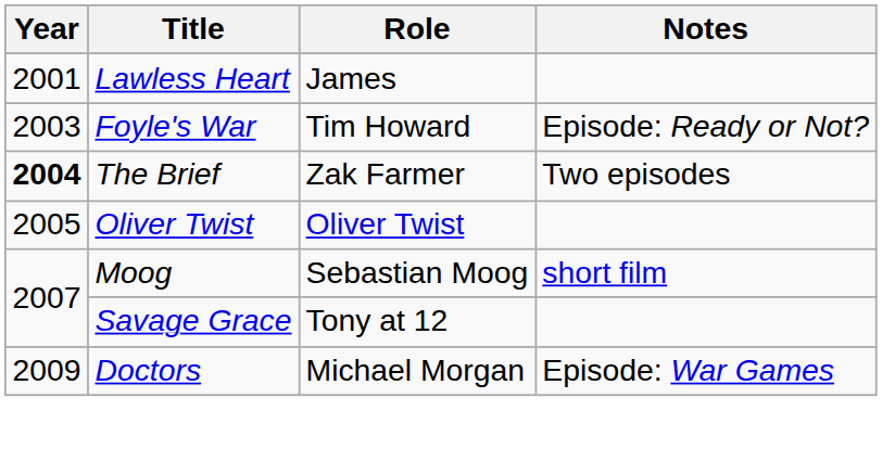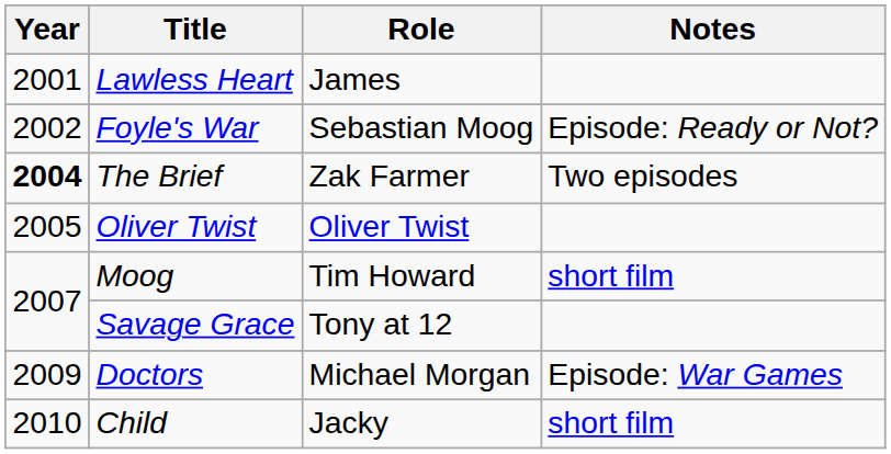Foyle's War | Year: 2003 -> 2002
Foyle's War | Role: Tim Howard -> Sebastian Moog
Moog | Role: Sebastian Moog -> Tim Howard
+ row: 2010 | Child | Jacky | short film
